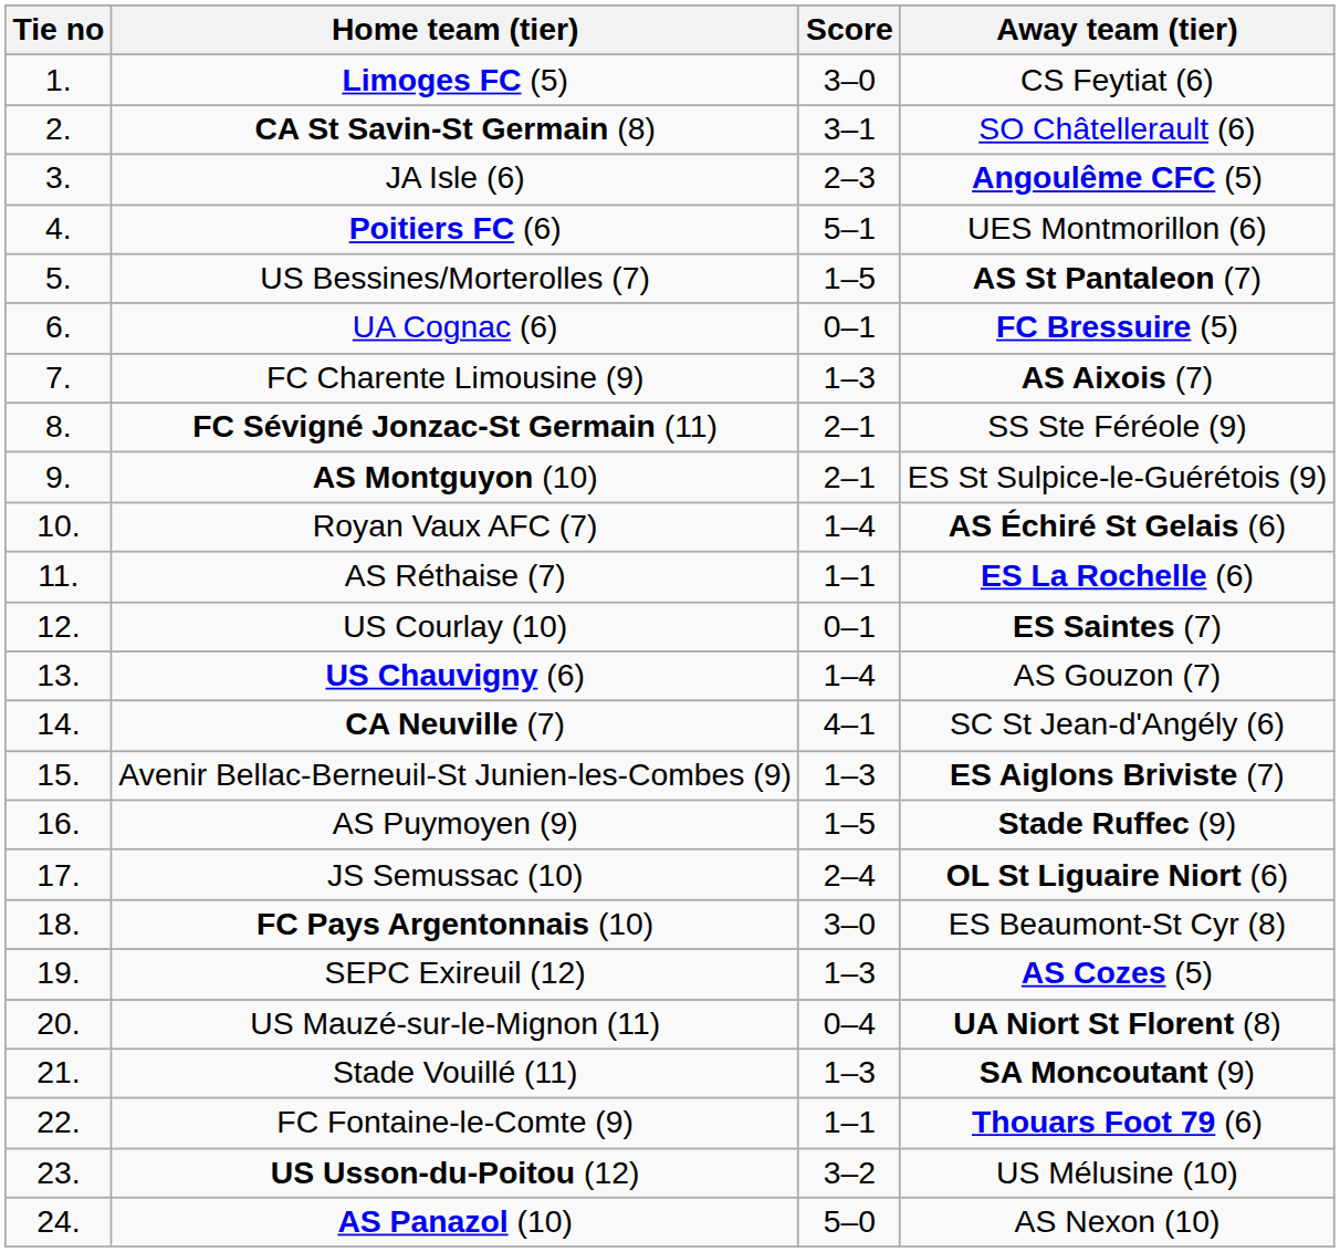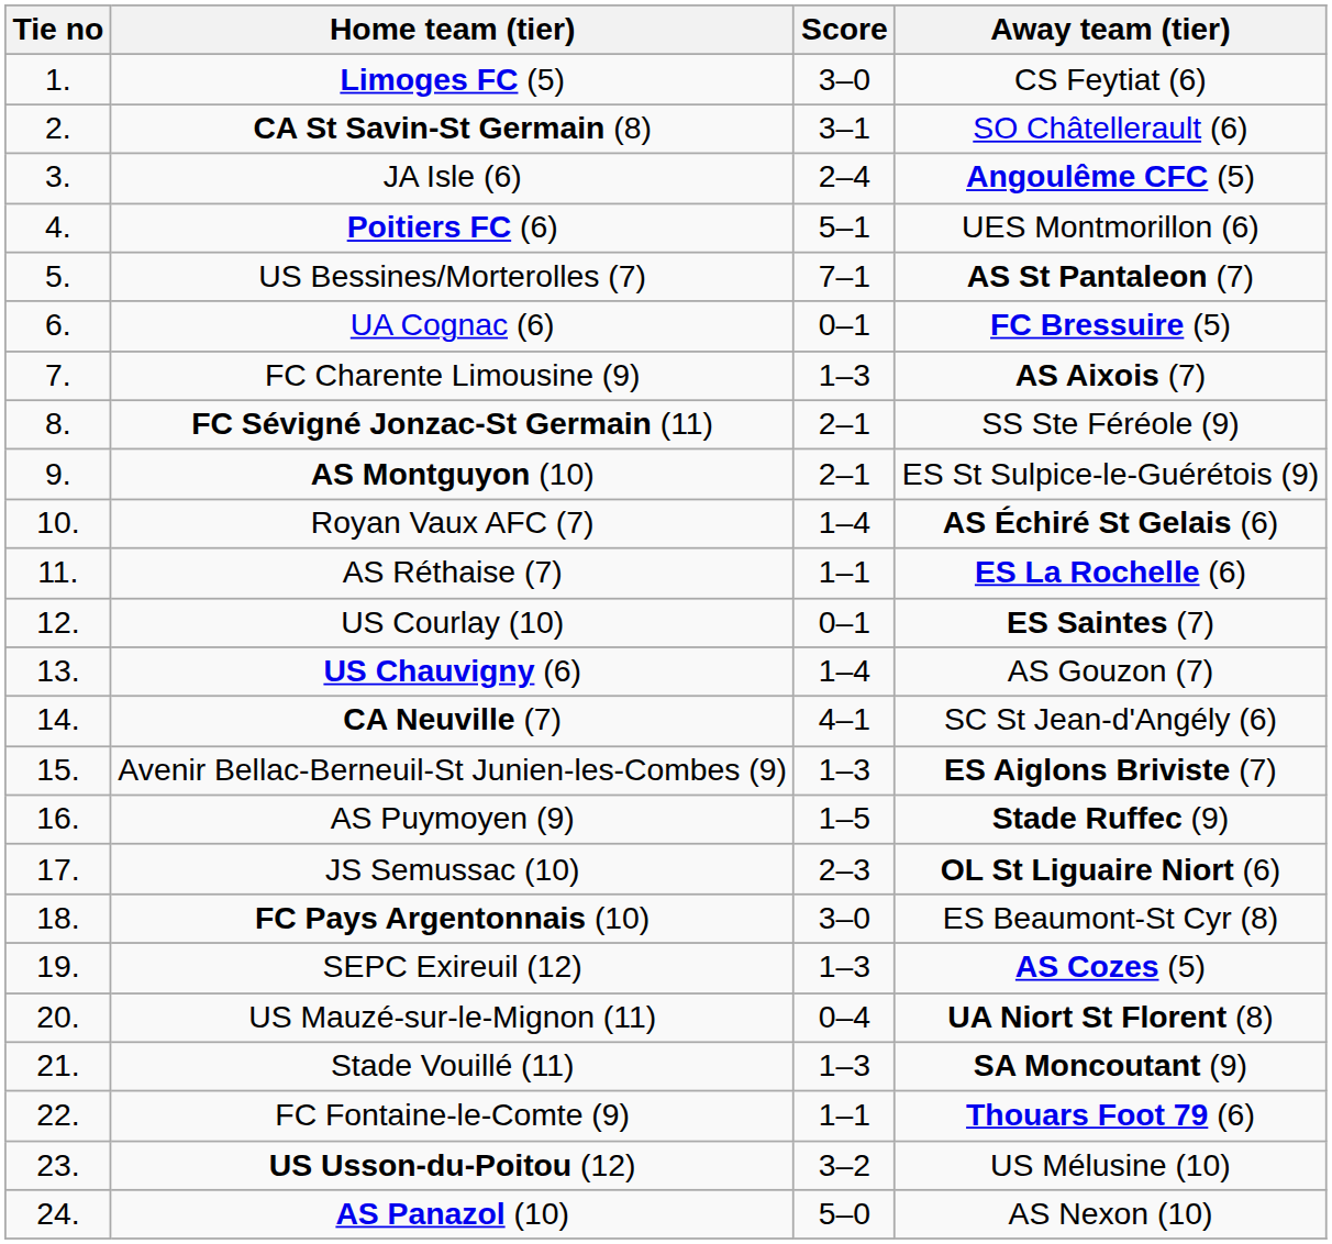JA Isle (6) | Score: 2–3 -> 2–4
US Bessines/Morterolles (7) | Score: 1–5 -> 7–1
JS Semussac (10) | Score: 2–4 -> 2–3
